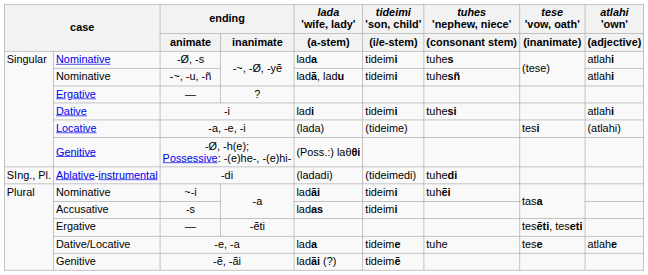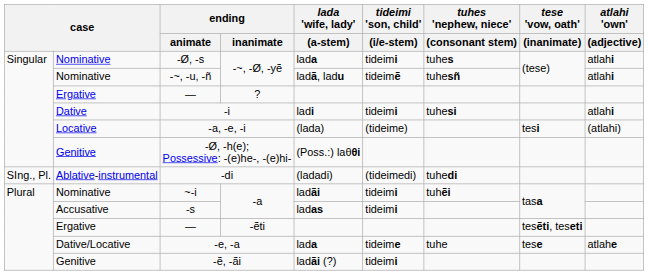-~, -u, -ñ | tideimi 'son, child' / (i/e-stem): tideimi -> tideimẽ
-ẽ, -ãi | tideimi 'son, child' / (i/e-stem): tideimẽ -> tideimi
